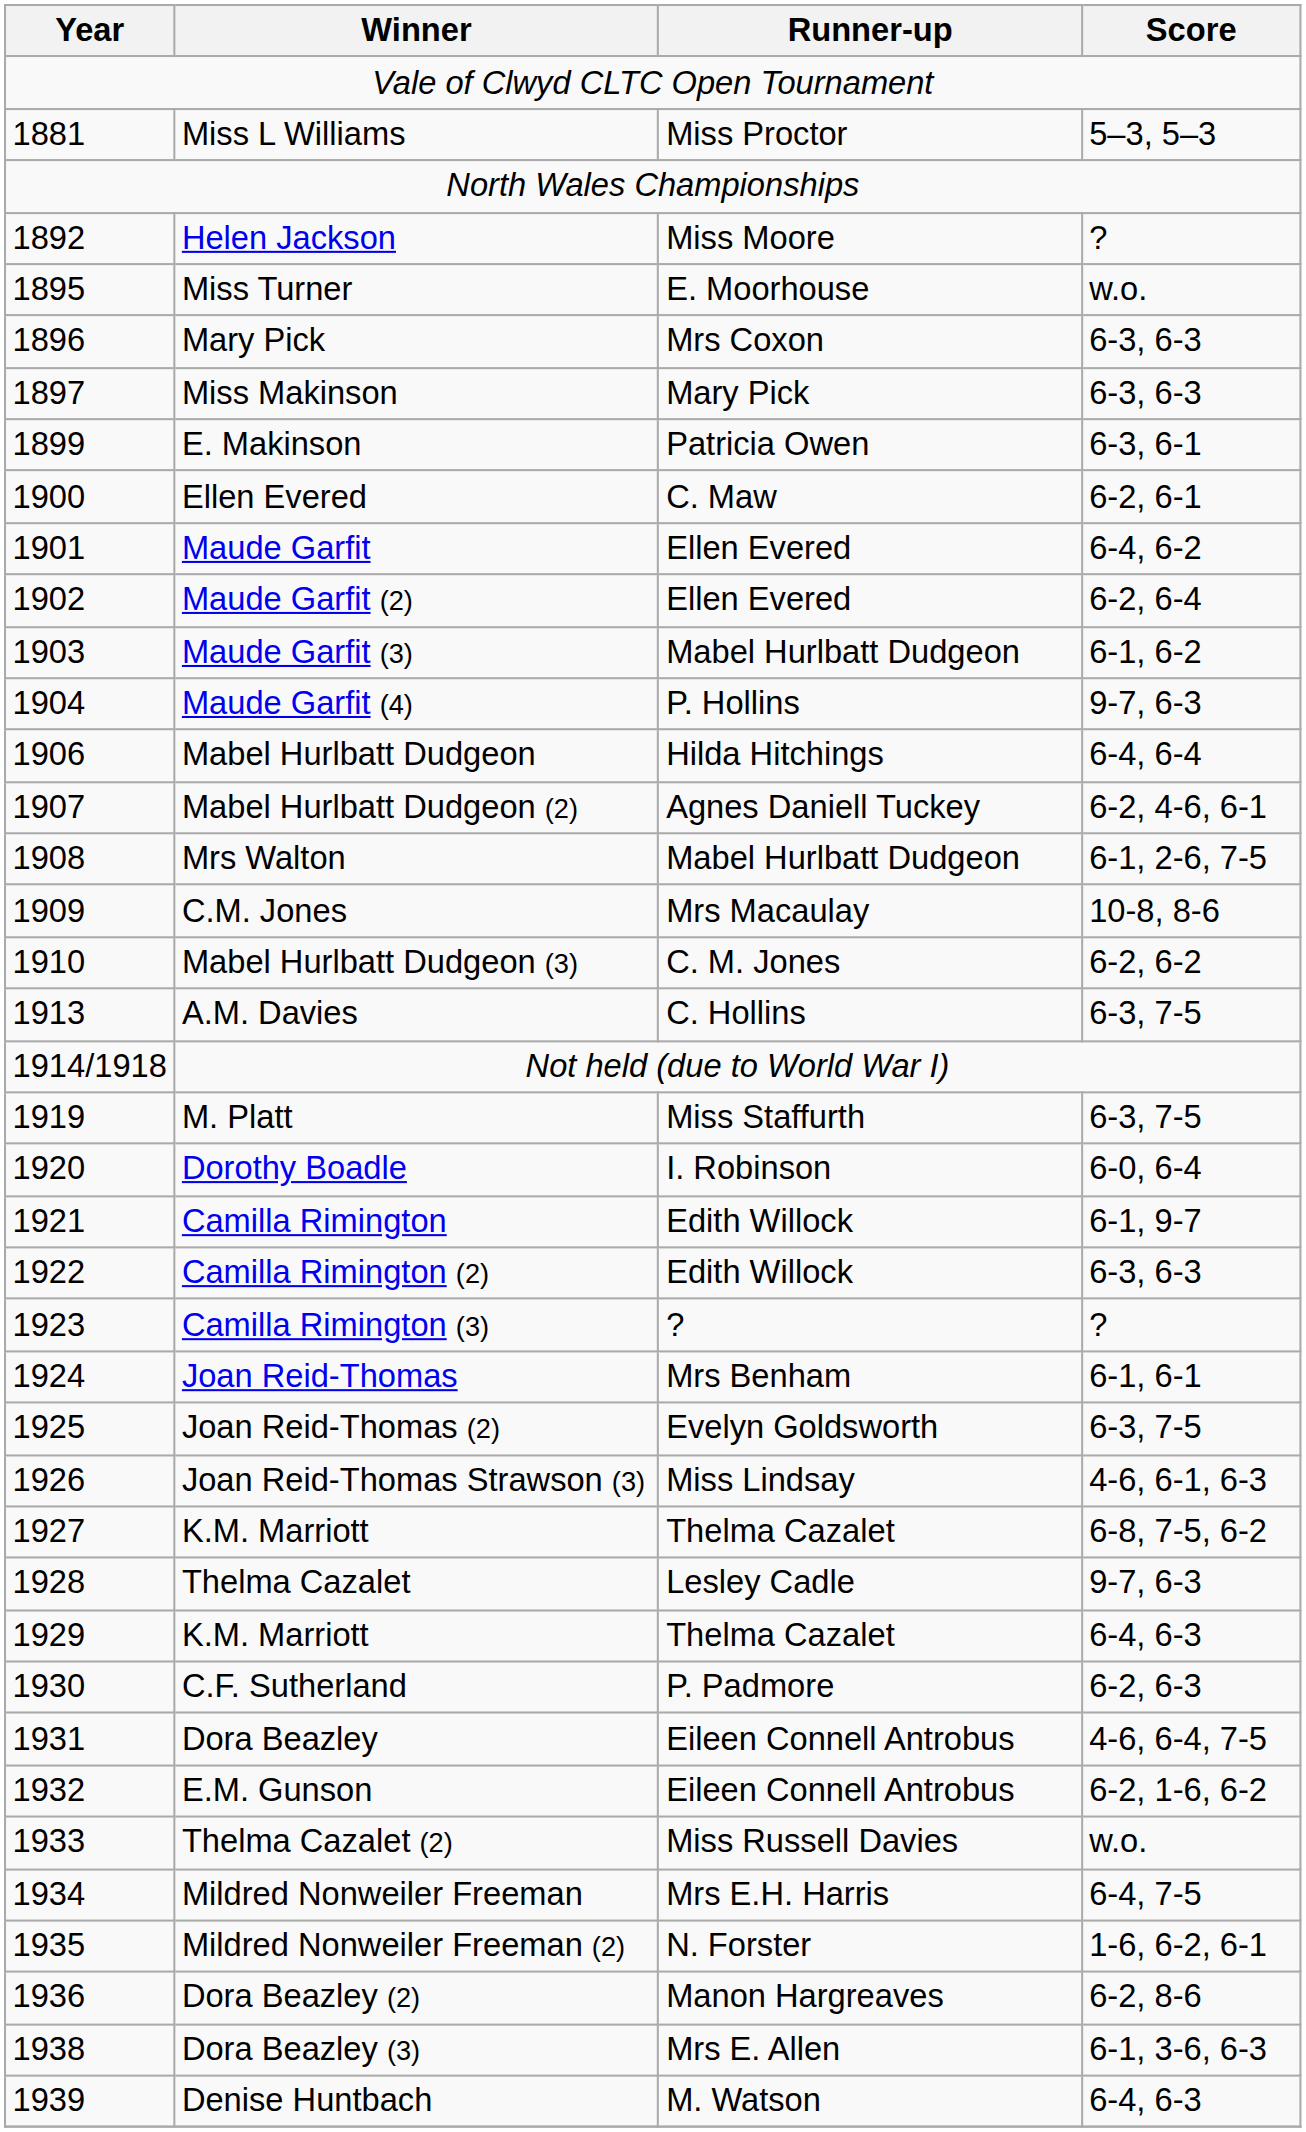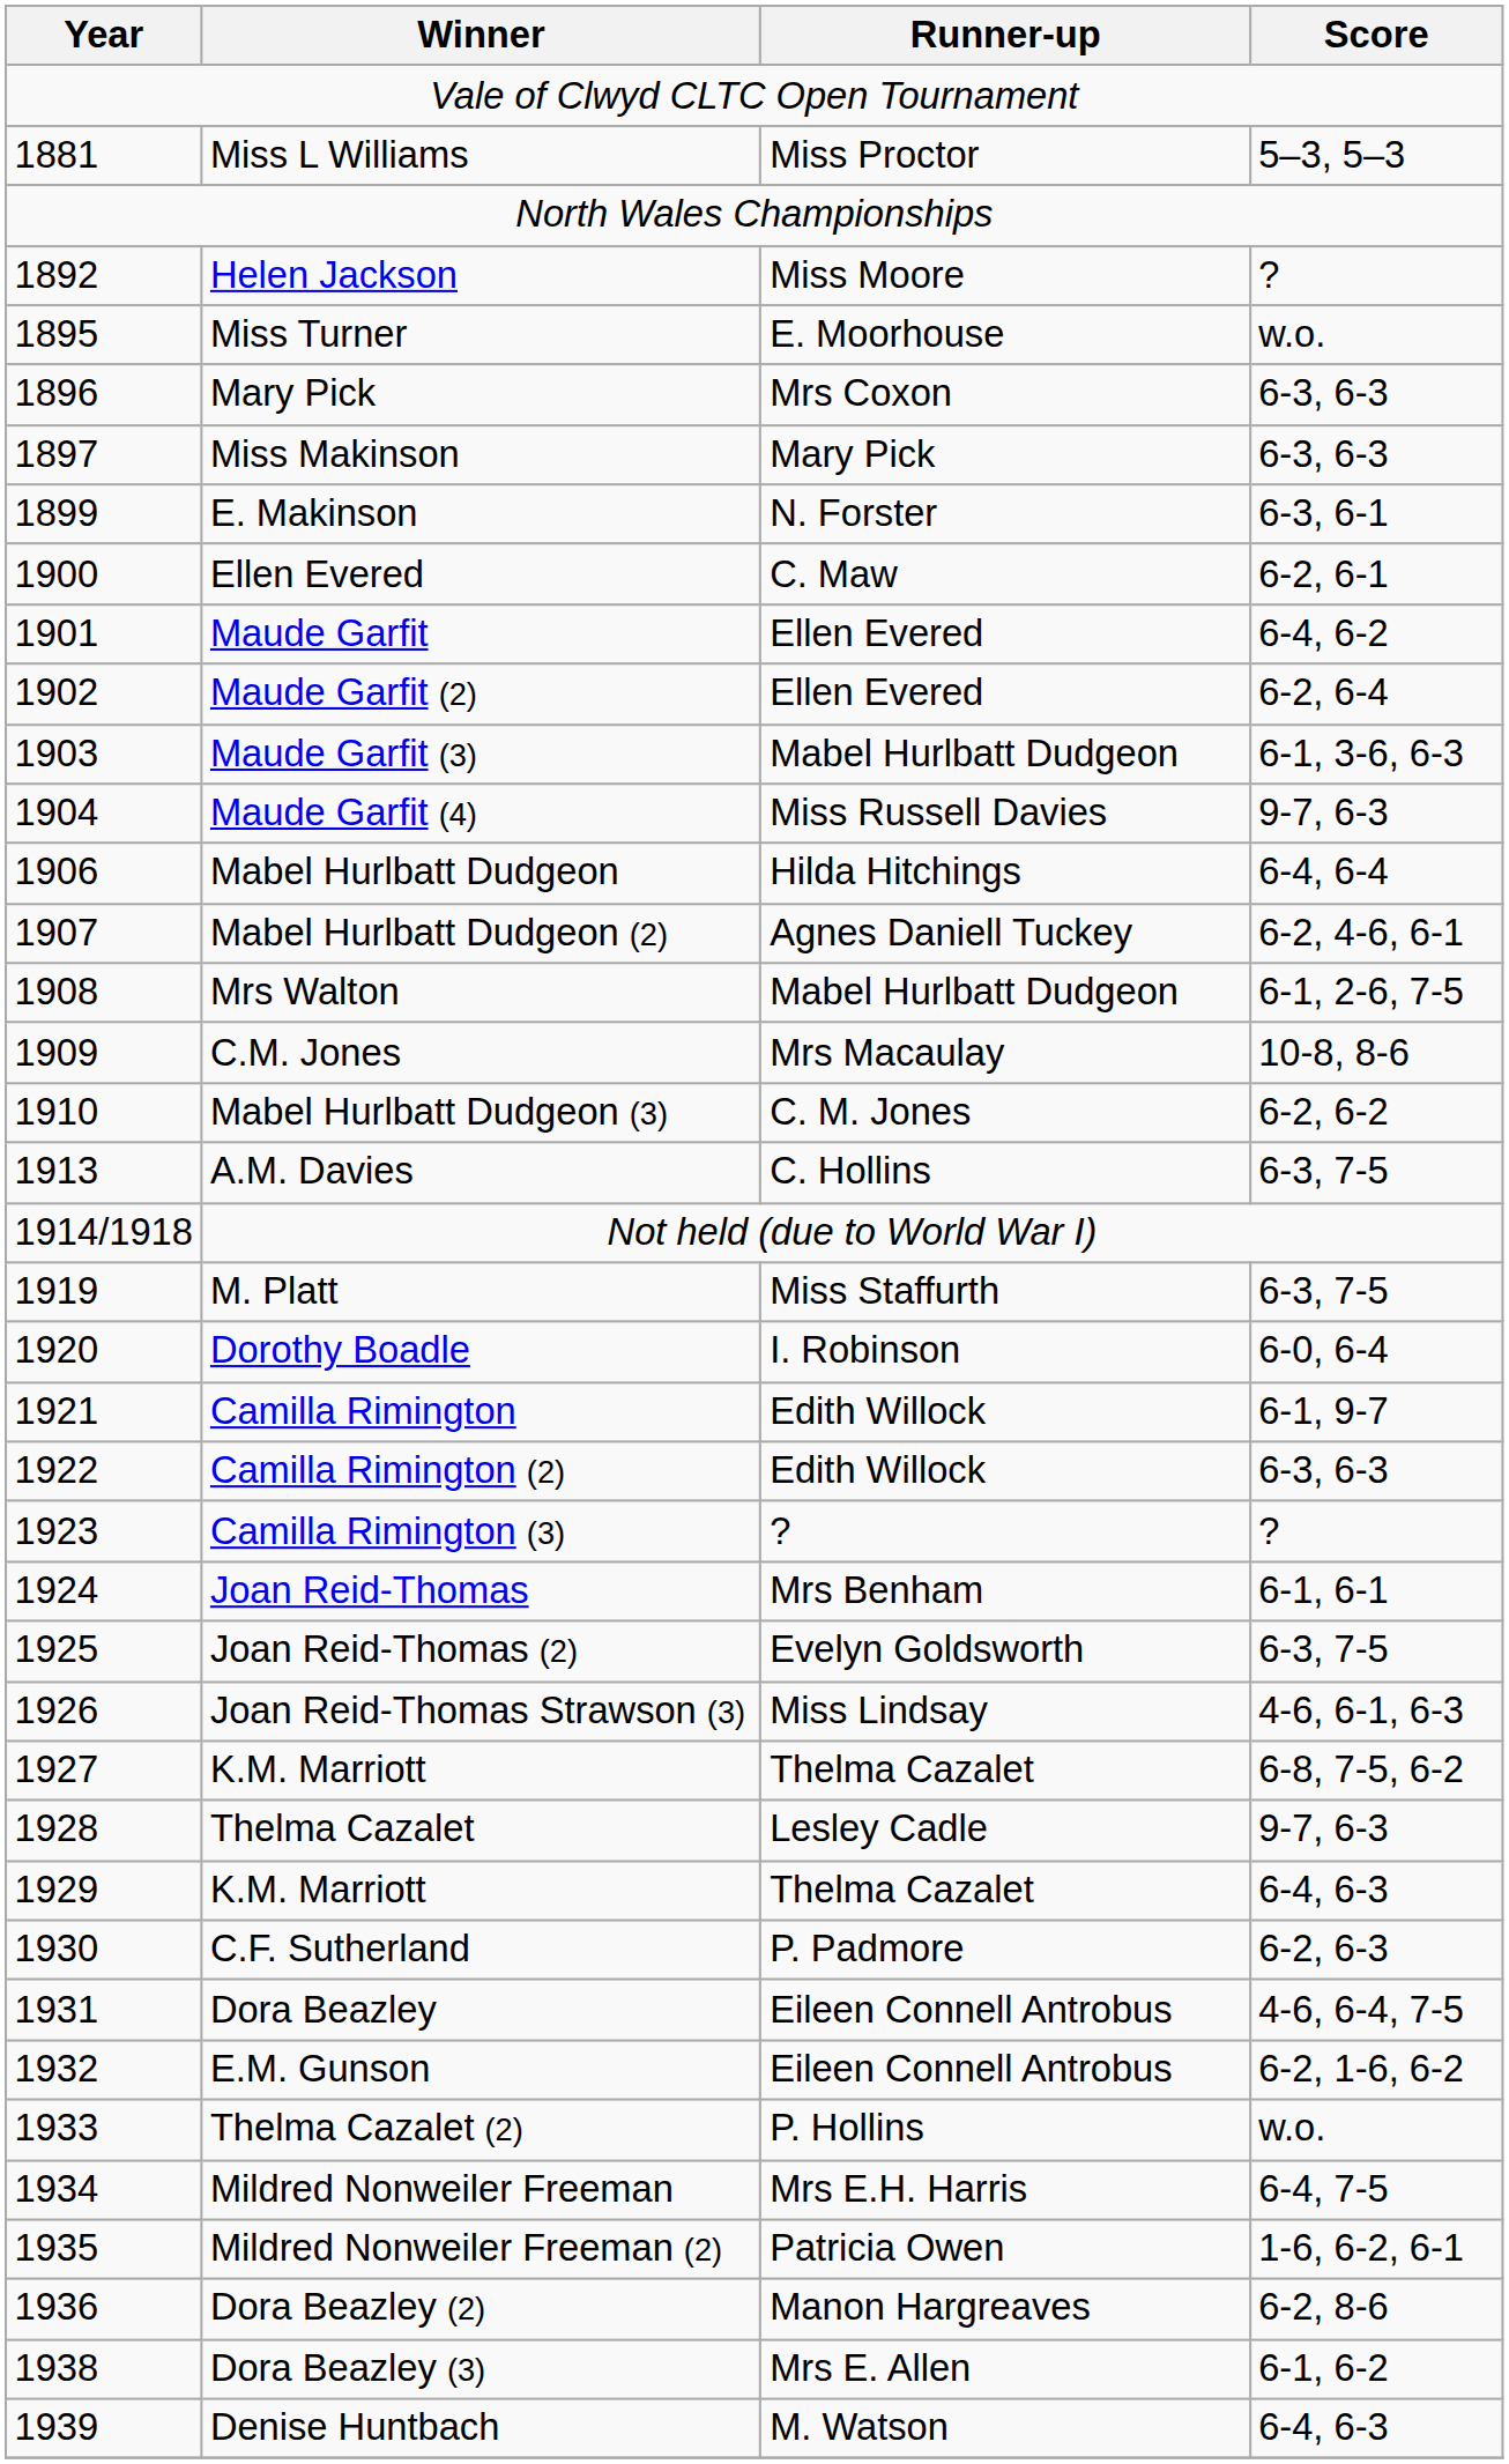E. Makinson | Runner-up: Patricia Owen -> N. Forster
Maude Garfit (3) | Score: 6-1, 6-2 -> 6-1, 3-6, 6-3
Maude Garfit (4) | Runner-up: P. Hollins -> Miss Russell Davies
Thelma Cazalet (2) | Runner-up: Miss Russell Davies -> P. Hollins
Mildred Nonweiler Freeman (2) | Runner-up: N. Forster -> Patricia Owen
Dora Beazley (3) | Score: 6-1, 3-6, 6-3 -> 6-1, 6-2
